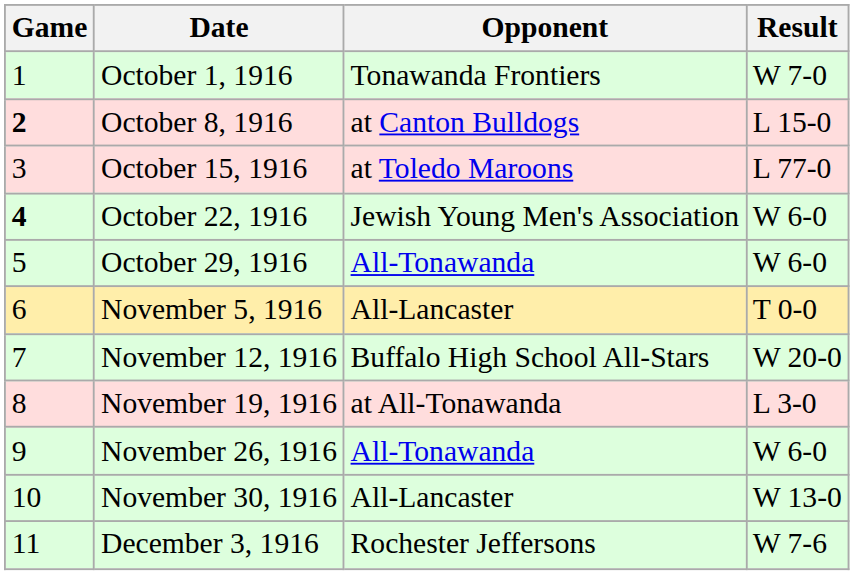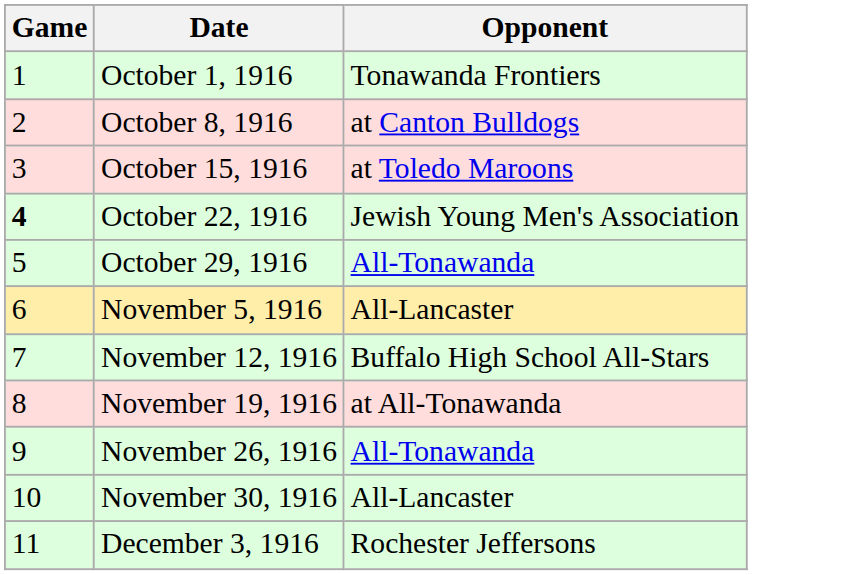- column: Result | W 7-0 | L 15-0 | L 77-0 | W 6-0 | W 6-0 | T 0-0 | W 20-0 | L 3-0 | W 6-0 | W 13-0 | W 7-6
October 8, 1916 | Game: bold -> normal
